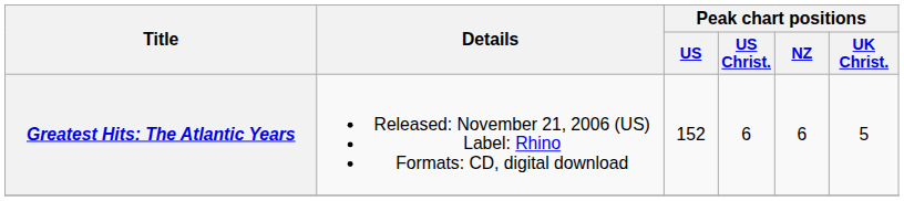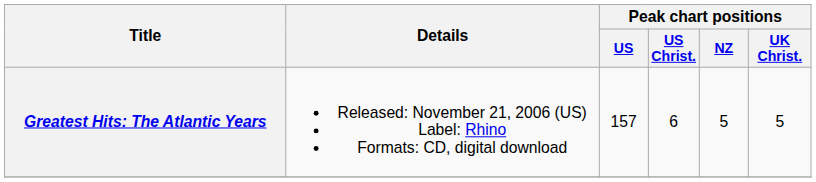Greatest Hits: The Atlantic Years | Peak chart positions / US: 152 -> 157
Greatest Hits: The Atlantic Years | Peak chart positions / NZ: 6 -> 5
